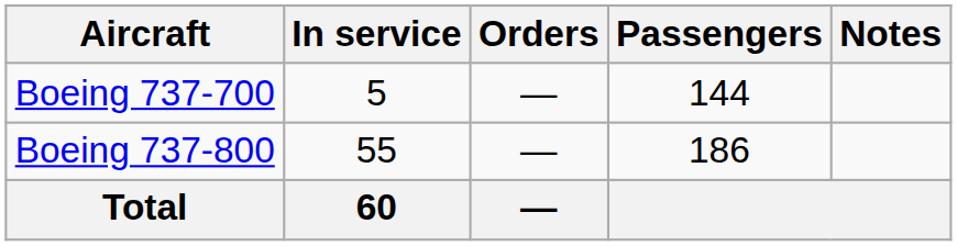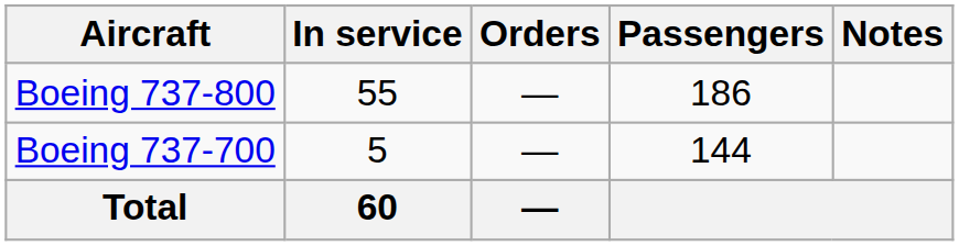rows swapped: Boeing 737-700 <-> Boeing 737-800
